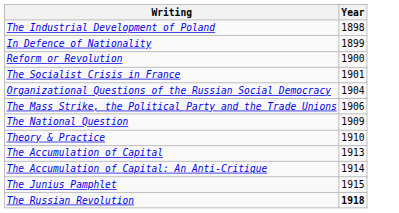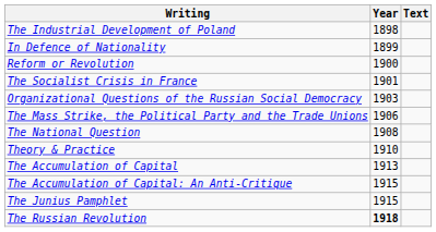+ column: Text
Organizational Questions of the Russian Social Democracy | Year: 1904 -> 1903
The National Question | Year: 1909 -> 1908
The Accumulation of Capital: An Anti-Critique | Year: 1914 -> 1915
